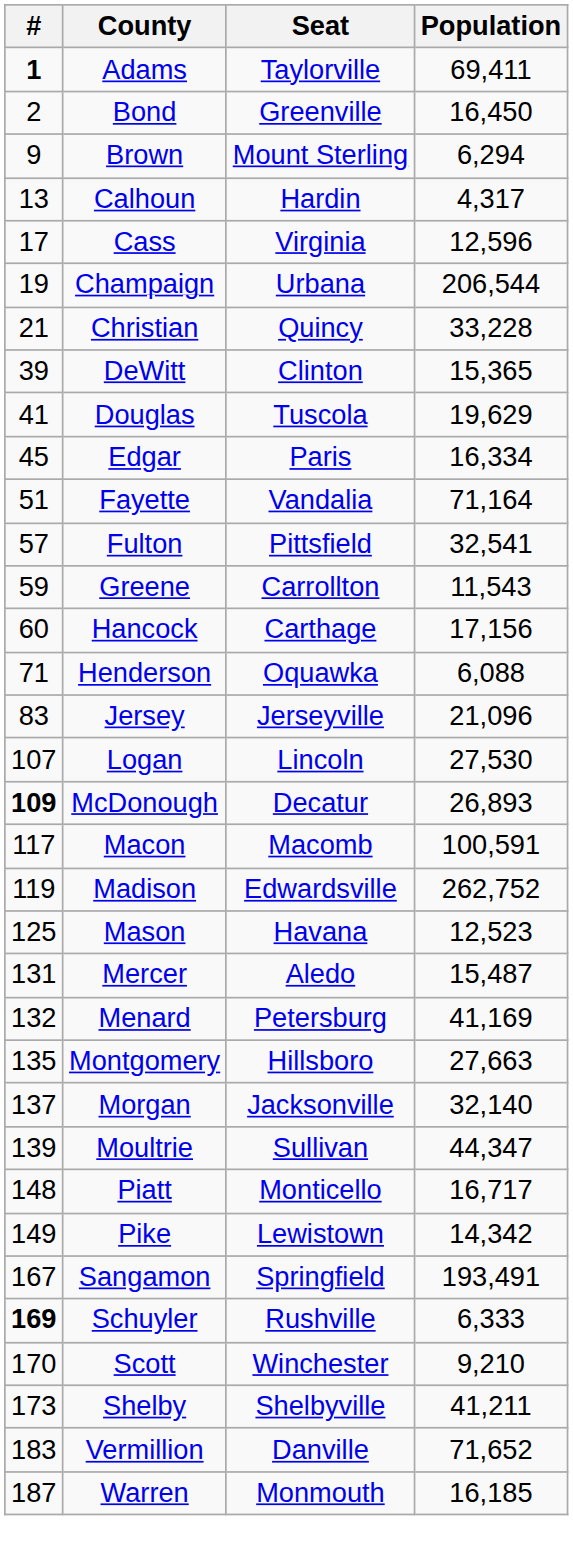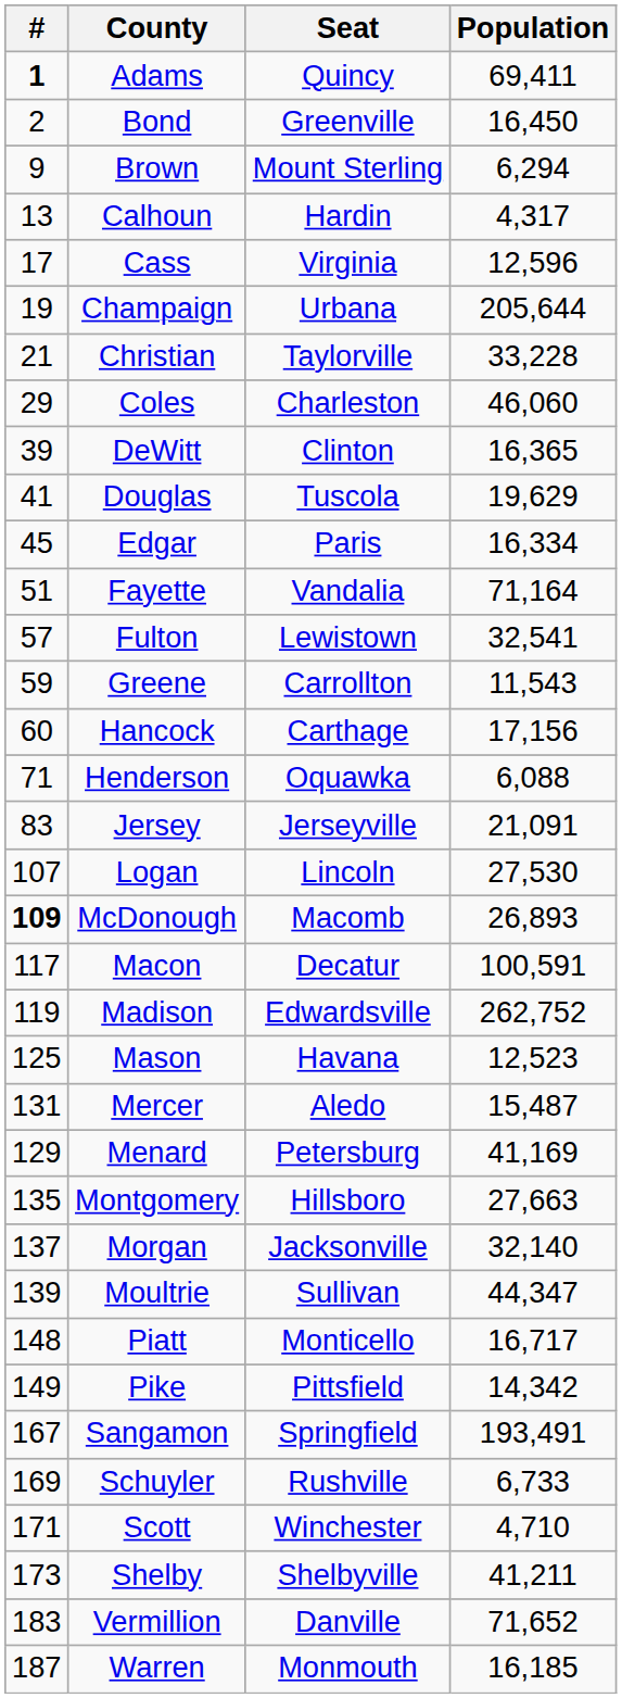Adams | Seat: Taylorville -> Quincy
Champaign | Population: 206,544 -> 205,644
Christian | Seat: Quincy -> Taylorville
+ row: 29 | Coles | Charleston | 46,060
DeWitt | Population: 15,365 -> 16,365
Fulton | Seat: Pittsfield -> Lewistown
Jersey | Population: 21,096 -> 21,091
McDonough | Seat: Decatur -> Macomb
Macon | Seat: Macomb -> Decatur
Menard | #: 132 -> 129
Pike | Seat: Lewistown -> Pittsfield
Schuyler | #: bold -> normal
Schuyler | Population: 6,333 -> 6,733
Scott | #: 170 -> 171
Scott | Population: 9,210 -> 4,710
